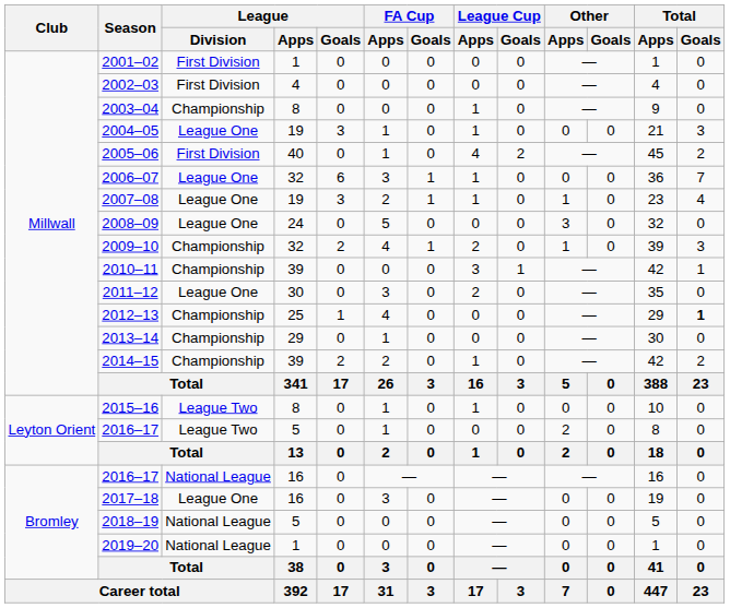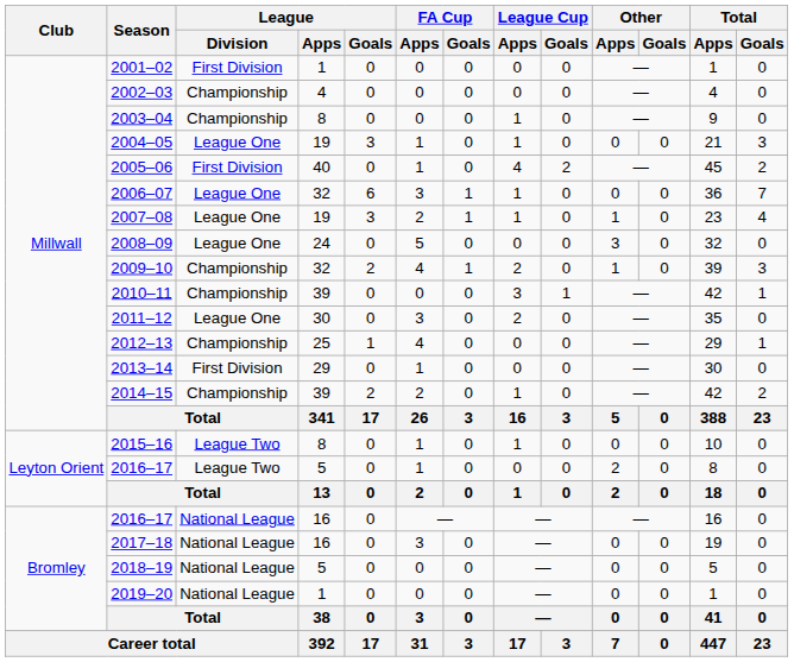2002–03 | League / Division: First Division -> Championship
2012–13 | Total / Goals: bold -> normal
2013–14 | League / Division: Championship -> First Division
2017–18 | League / Division: League One -> National League
